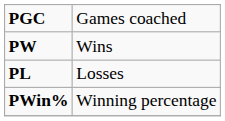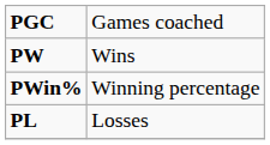rows swapped: PL <-> PWin%
